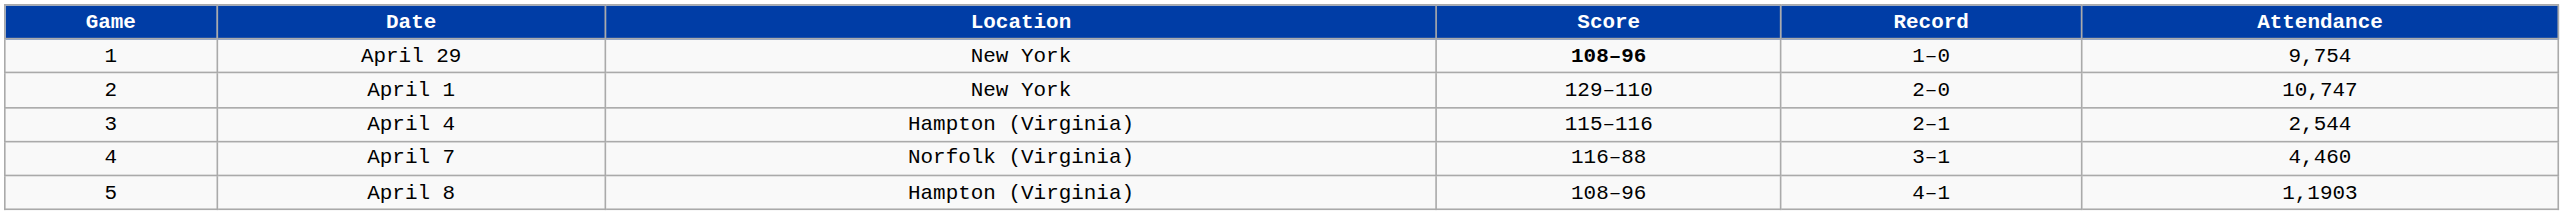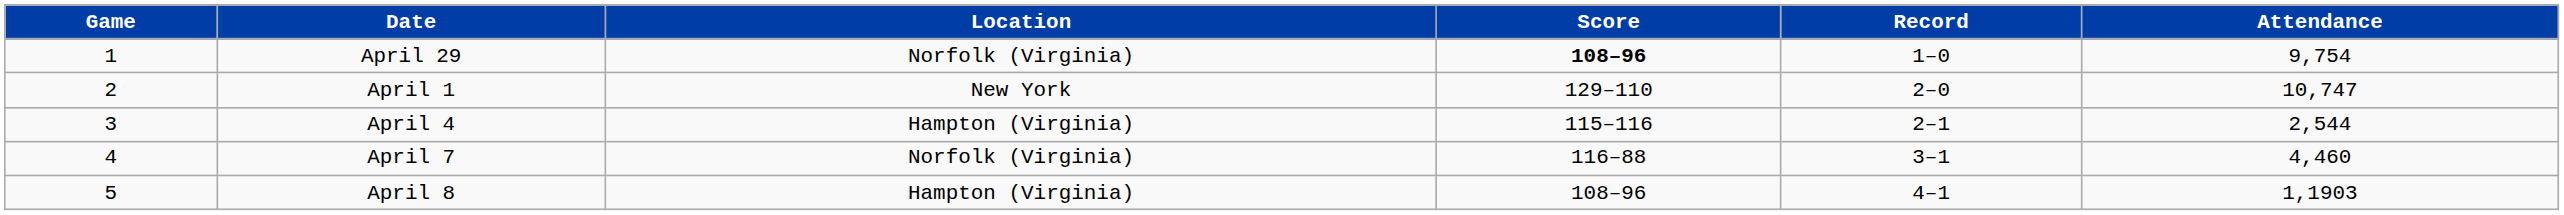April 29 | Location: New York -> Norfolk (Virginia)
